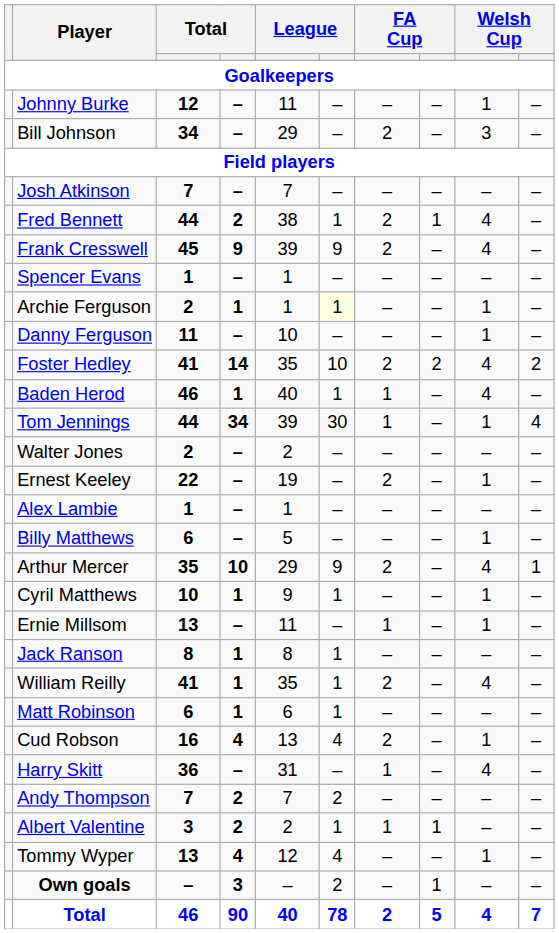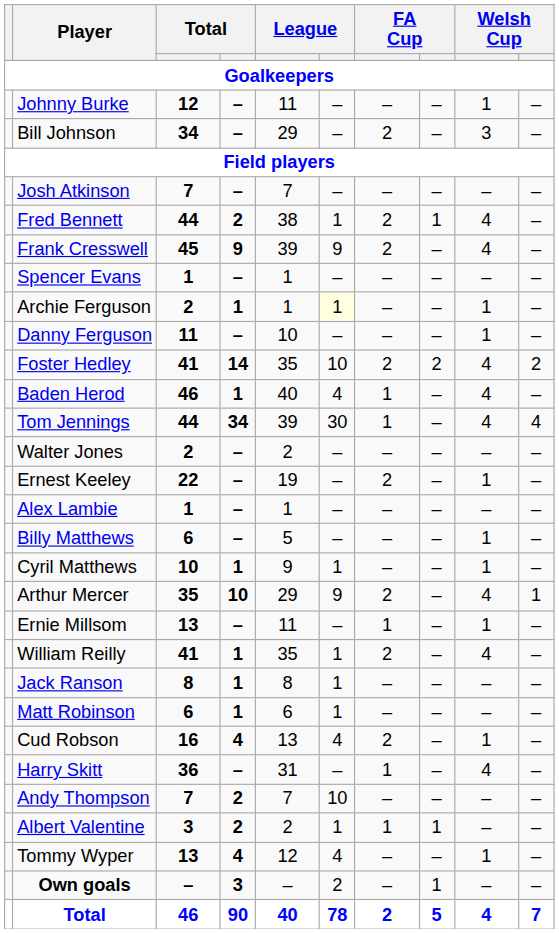Baden Herod | column 6: 1 -> 4
Tom Jennings | column 9: 1 -> 4
rows swapped: Cyril Matthews <-> Arthur Mercer
rows swapped: Jack Ranson <-> William Reilly
Andy Thompson | column 6: 2 -> 10
